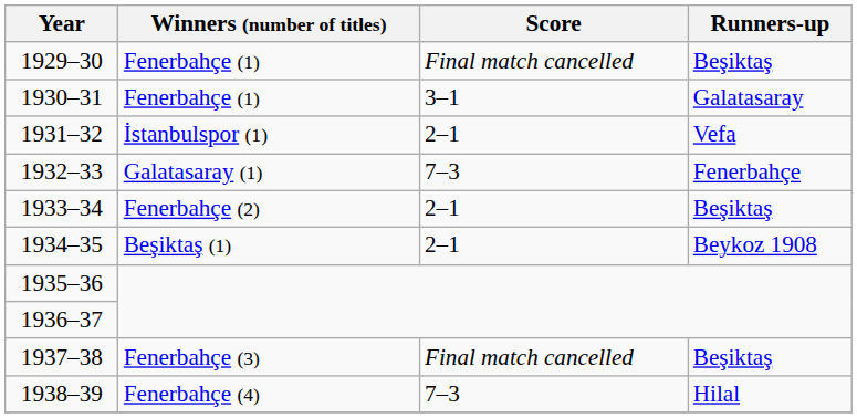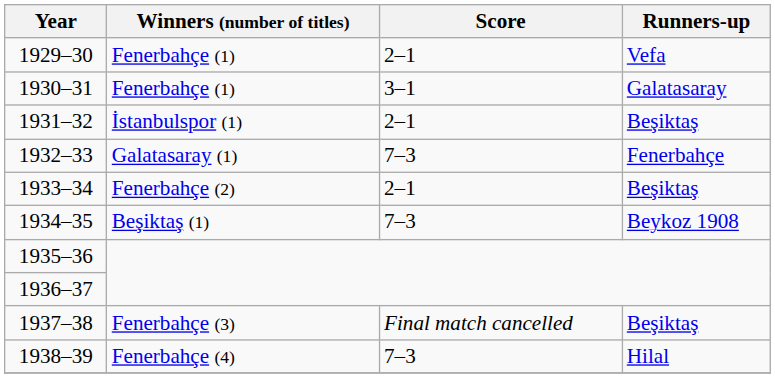1929–30 | Score: Final match cancelled -> 2–1
1929–30 | Runners-up: Beşiktaş -> Vefa
1931–32 | Runners-up: Vefa -> Beşiktaş
1934–35 | Score: 2–1 -> 7–3
